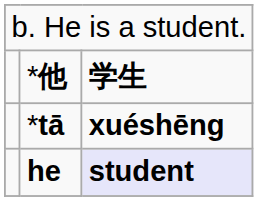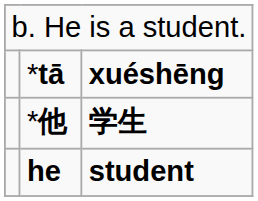rows swapped: *他 <-> *tā
he | column 3: lavender background -> no background
